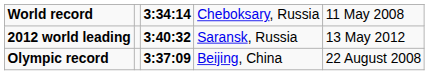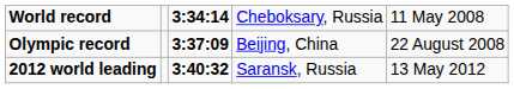rows swapped: Olympic record <-> 2012 world leading
